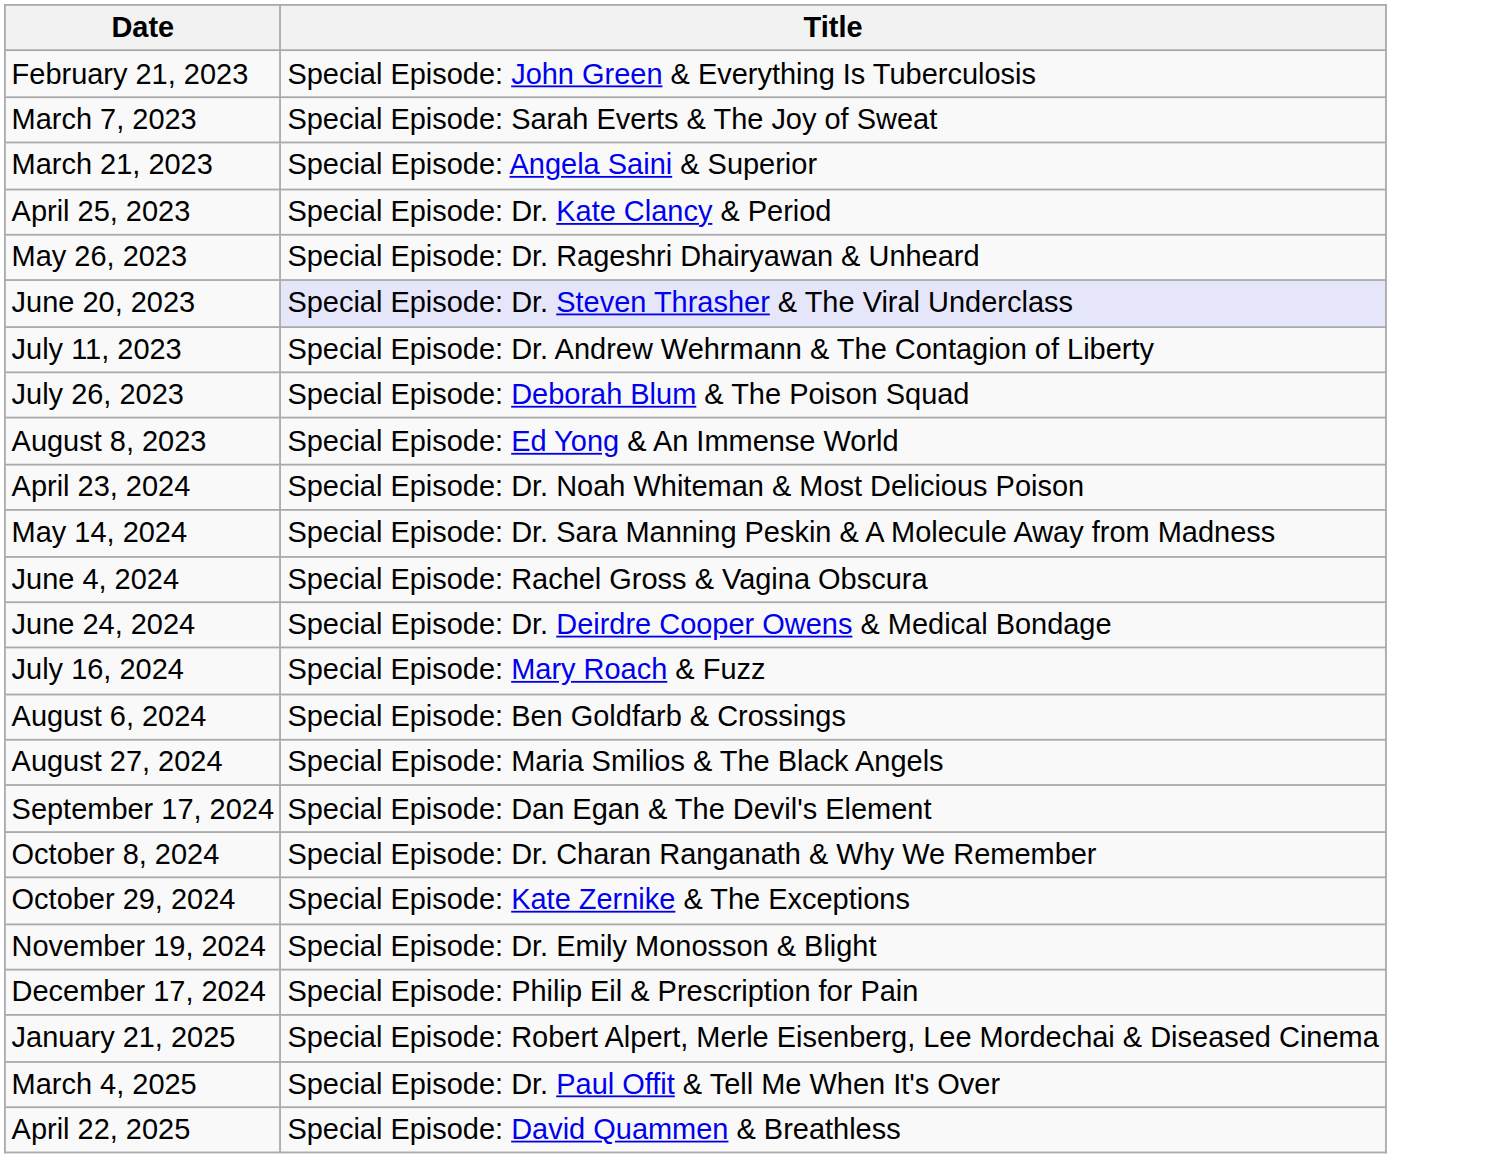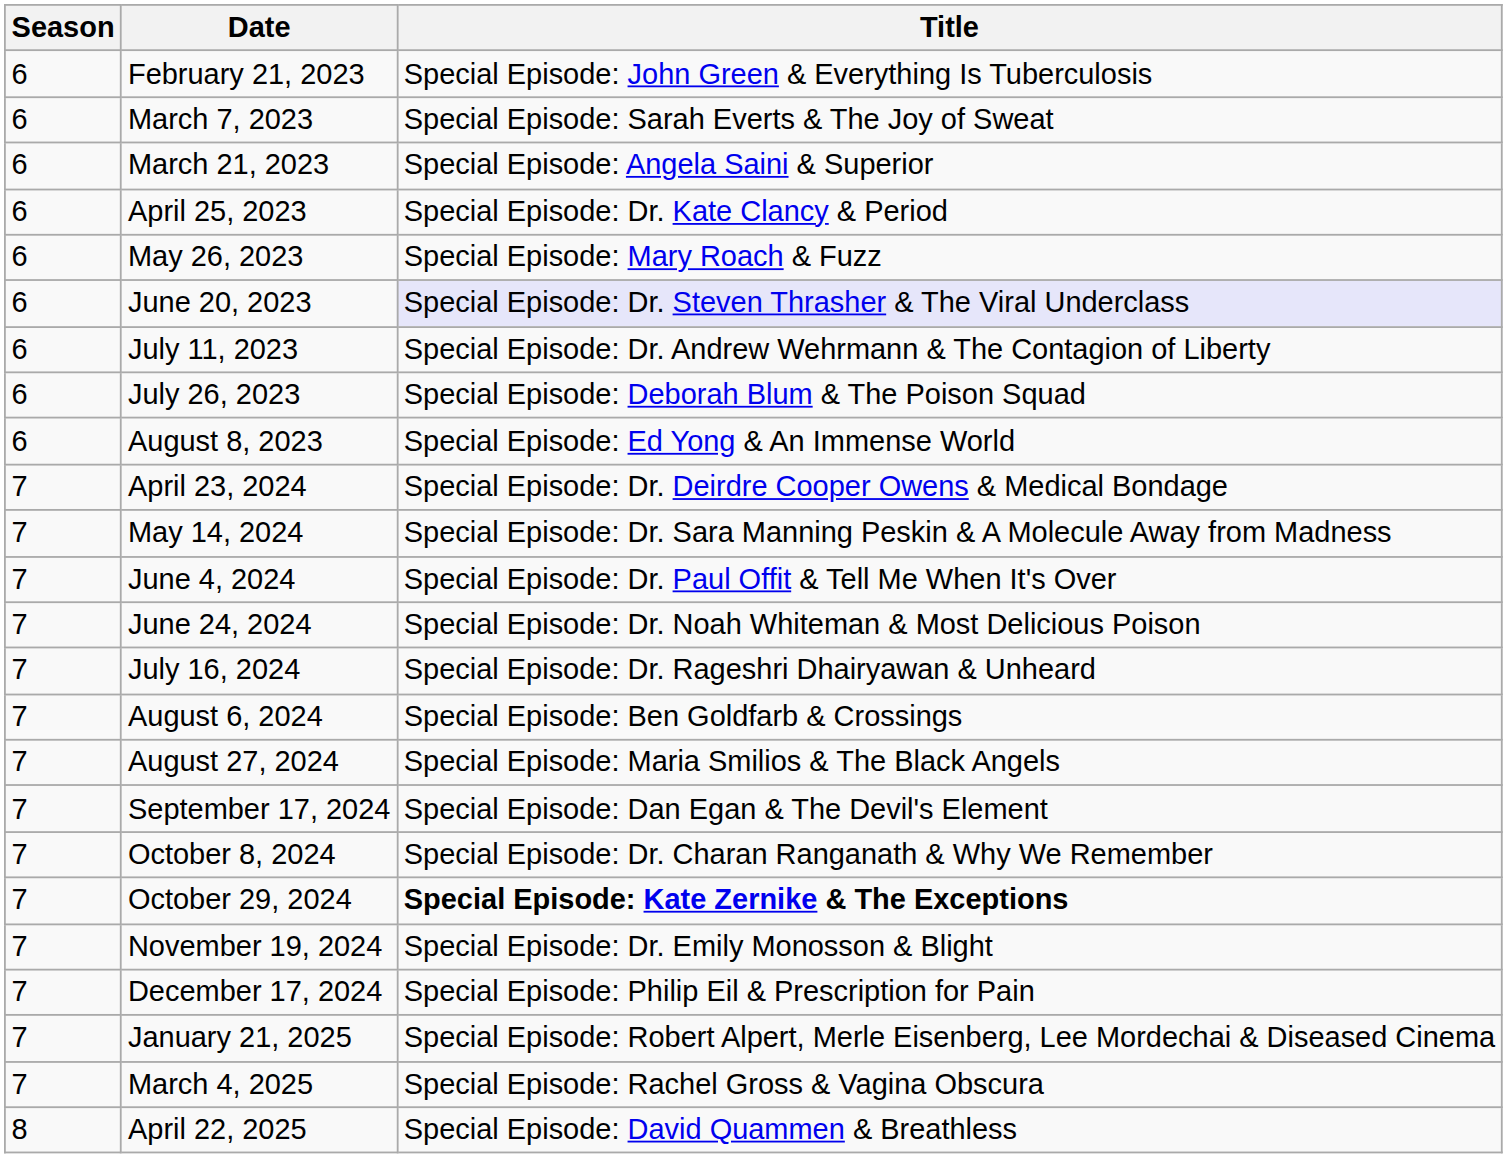+ column: Season | 6 | 6 | 6 | 6 | 6 | 6 | 6 | 6 | 6 | 7 | 7 | 7 | 7 | 7 | 7 | 7 | 7 | 7 | 7 | 7 | 7 | 7 | 7 | 8
May 26, 2023 | Title: Special Episode: Dr. Rageshri Dhairyawan & Unheard -> Special Episode: Mary Roach & Fuzz
April 23, 2024 | Title: Special Episode: Dr. Noah Whiteman & Most Delicious Poison -> Special Episode: Dr. Deirdre Cooper Owens & Medical Bondage
June 4, 2024 | Title: Special Episode: Rachel Gross & Vagina Obscura -> Special Episode: Dr. Paul Offit & Tell Me When It's Over
June 24, 2024 | Title: Special Episode: Dr. Deirdre Cooper Owens & Medical Bondage -> Special Episode: Dr. Noah Whiteman & Most Delicious Poison
July 16, 2024 | Title: Special Episode: Mary Roach & Fuzz -> Special Episode: Dr. Rageshri Dhairyawan & Unheard
October 29, 2024 | Title: normal -> bold
March 4, 2025 | Title: Special Episode: Dr. Paul Offit & Tell Me When It's Over -> Special Episode: Rachel Gross & Vagina Obscura
